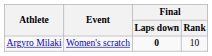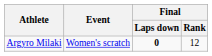Argyro Milaki | Final / Rank: 10 -> 12
